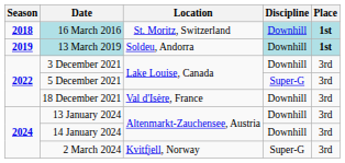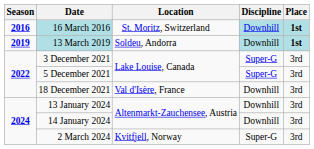16 March 2016 | Season: 2018 -> 2016
3 December 2021 | Discipline: Downhill -> Super-G
